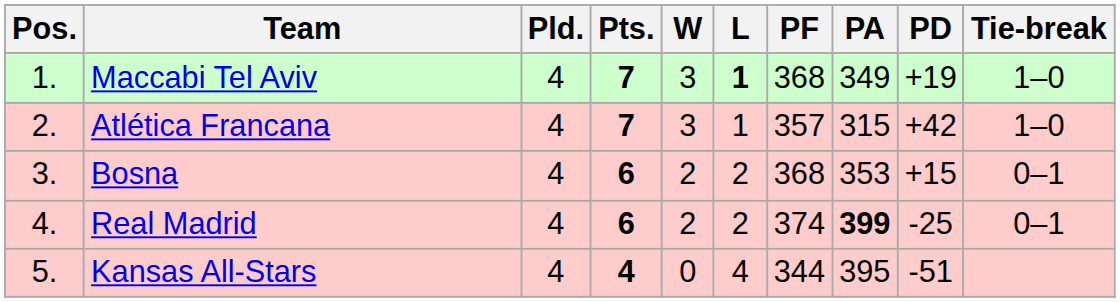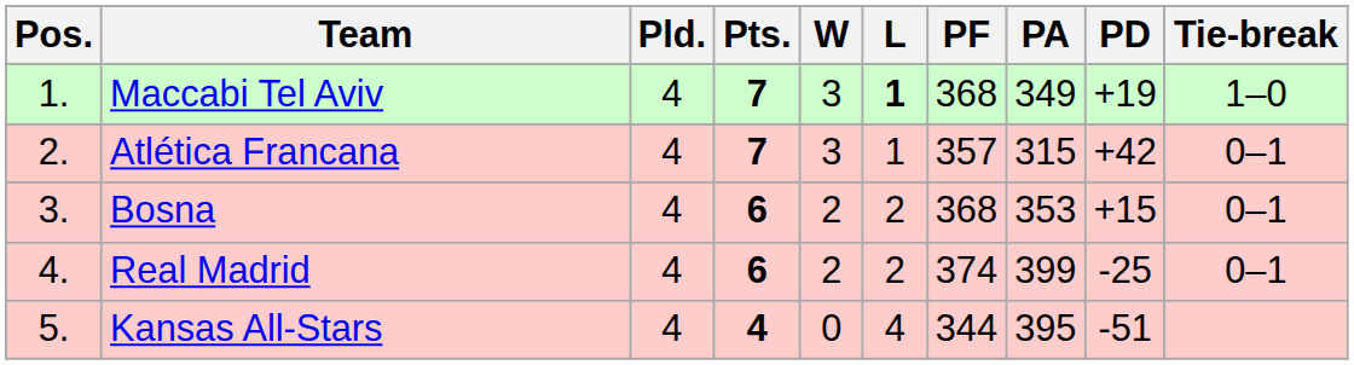Atlética Francana | Tie-break: 1–0 -> 0–1
Real Madrid | PA: bold -> normal
